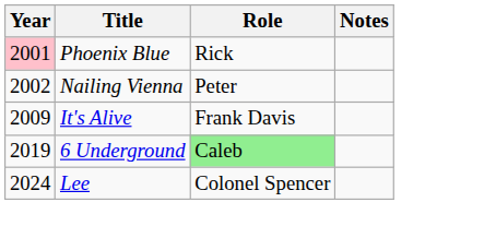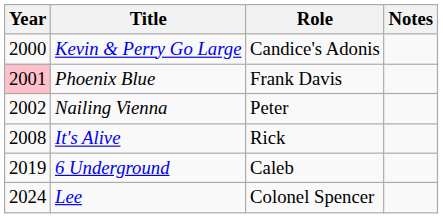+ row: 2000 | Kevin & Perry Go Large | Candice's Adonis
Phoenix Blue | Role: Rick -> Frank Davis
It's Alive | Year: 2009 -> 2008
It's Alive | Role: Frank Davis -> Rick
6 Underground | Role: lightgreen background -> no background
